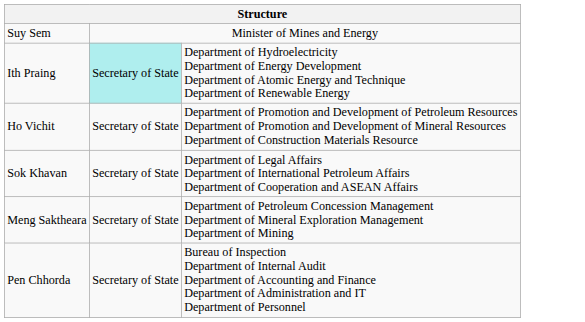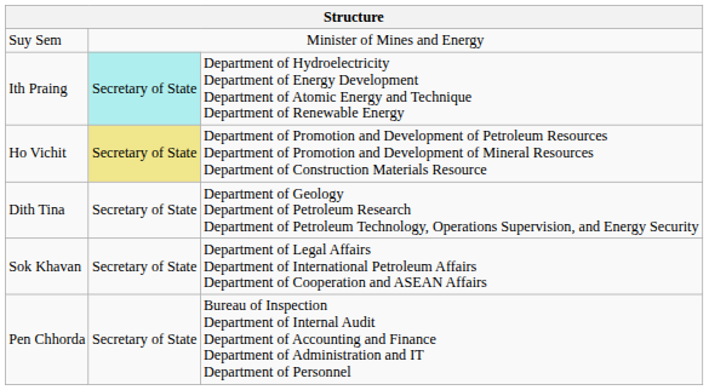Ho Vichit | column 2: no background -> khaki background
+ row: Dith Tina | Secretary of State | Department of Geology Department of Petroleum Research Department of Petroleum Technology, Operations Supervision, and Energy Security
- row: Meng Saktheara | Secretary of State | Department of Petroleum Concession Management Department of Mineral Exploration Management Department of Mining
